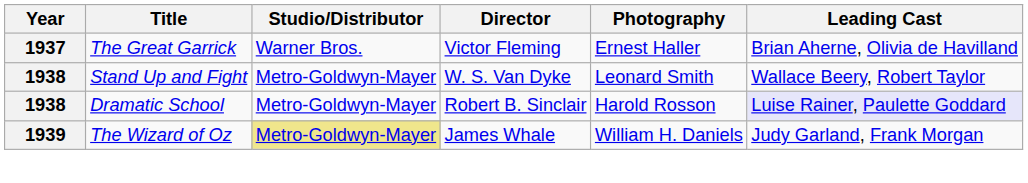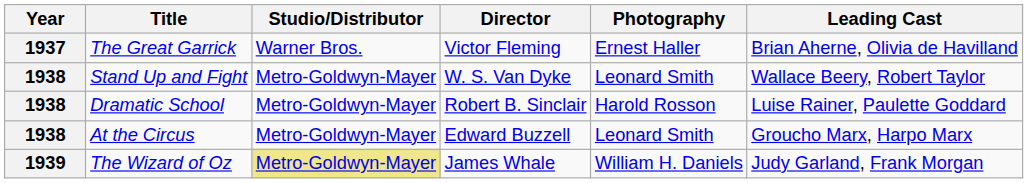Dramatic School | Leading Cast: lavender background -> no background
+ row: 1938 | At the Circus | Metro-Goldwyn-Mayer | Edward Buzzell | Leonard Smith | Groucho Marx, Harpo Marx
